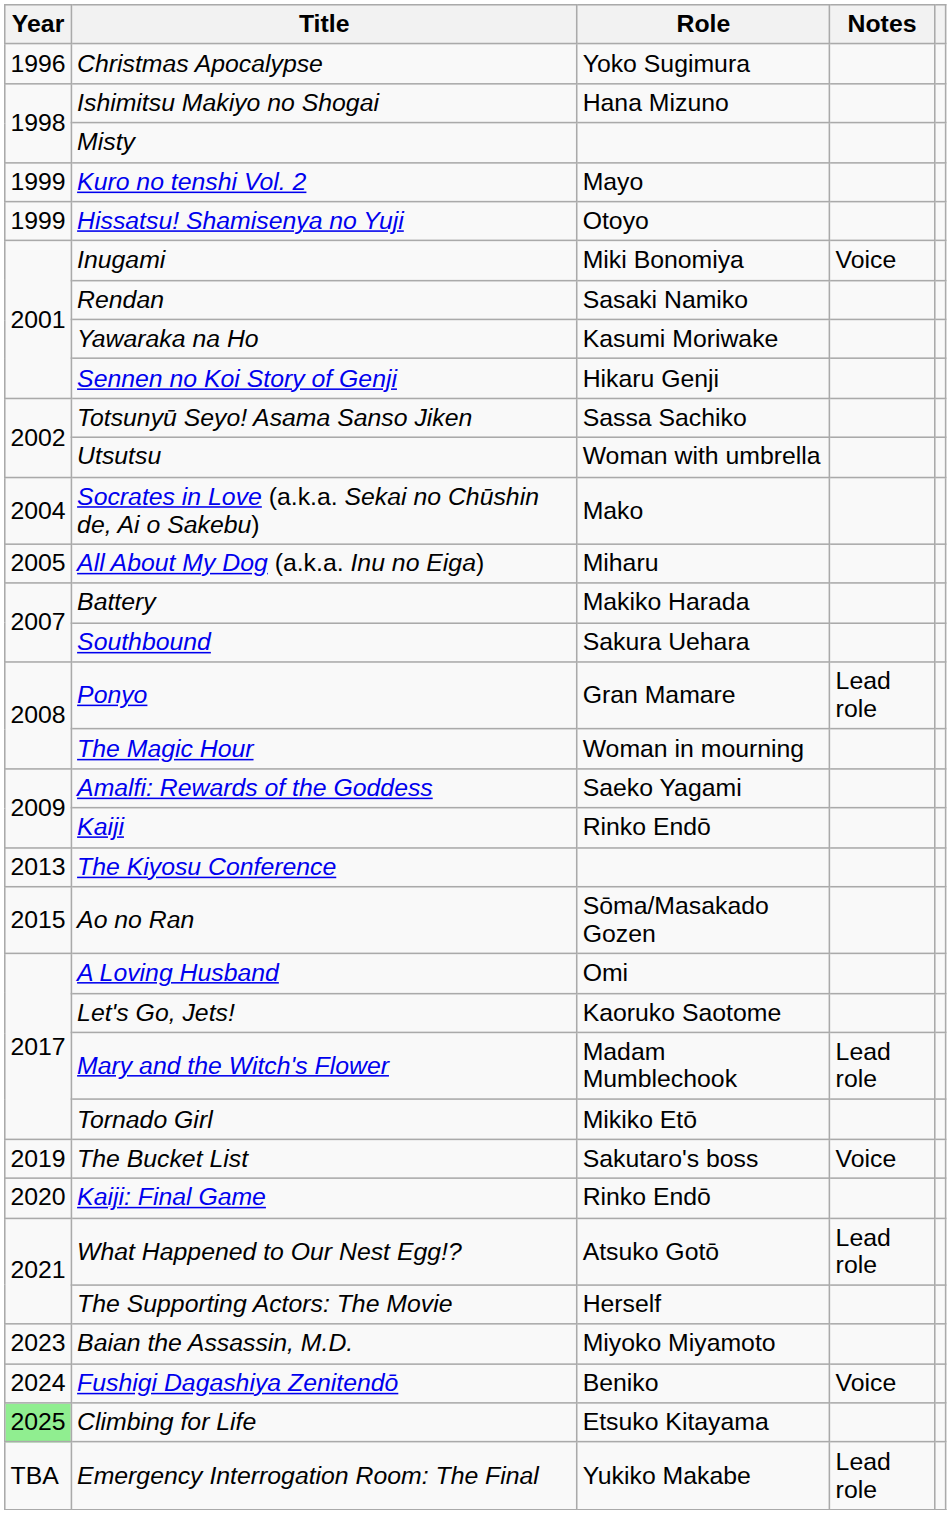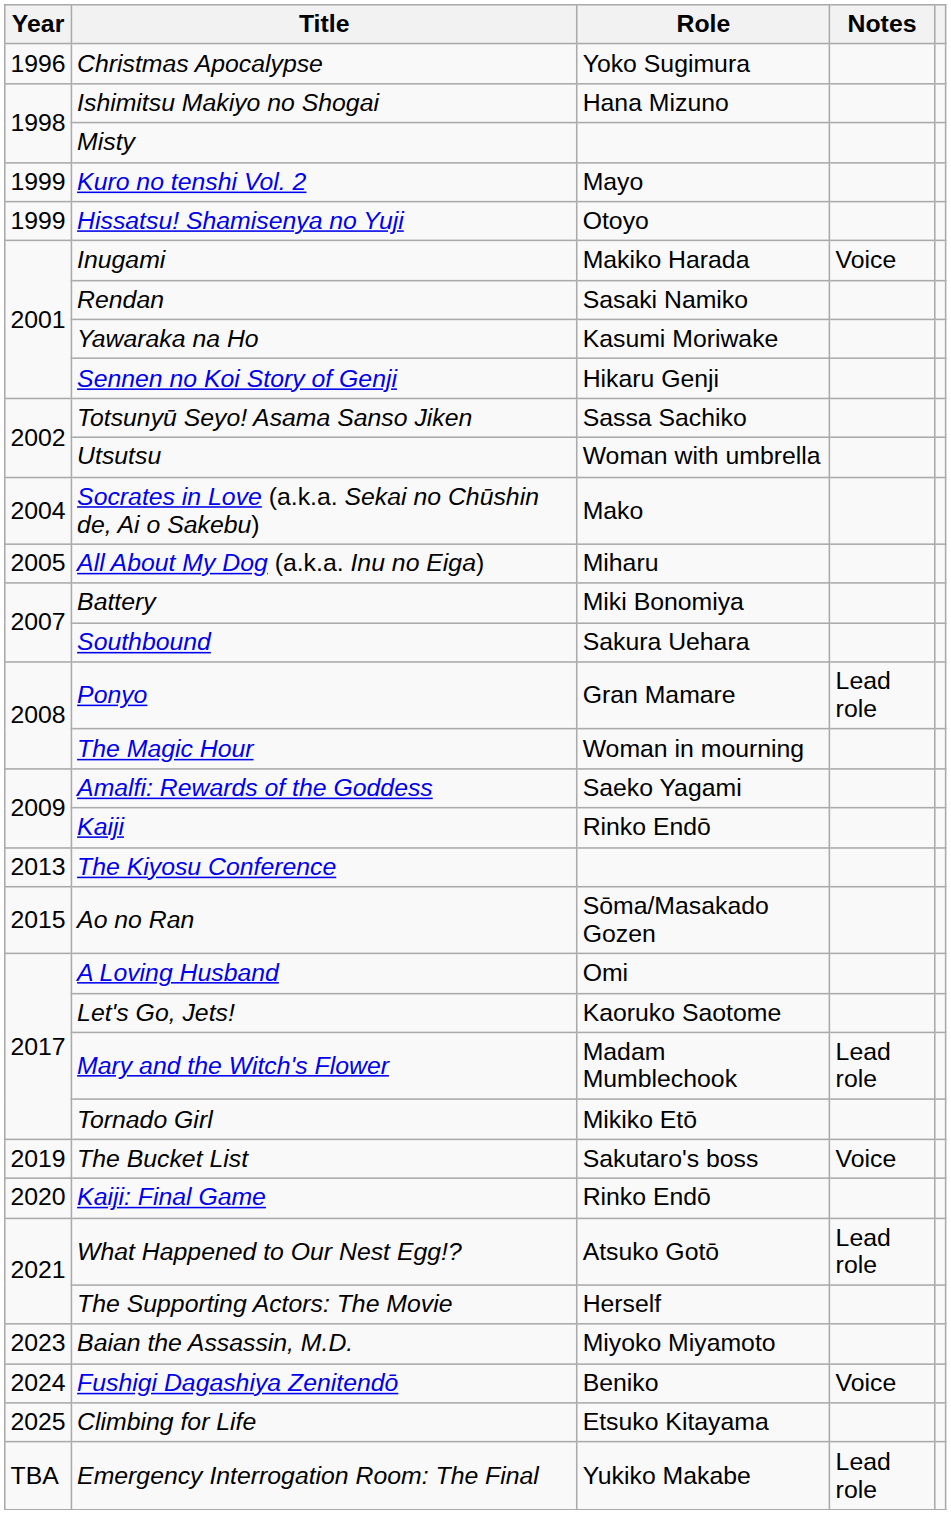Inugami | Role: Miki Bonomiya -> Makiko Harada
Battery | Role: Makiko Harada -> Miki Bonomiya
Climbing for Life | Year: lightgreen background -> no background
